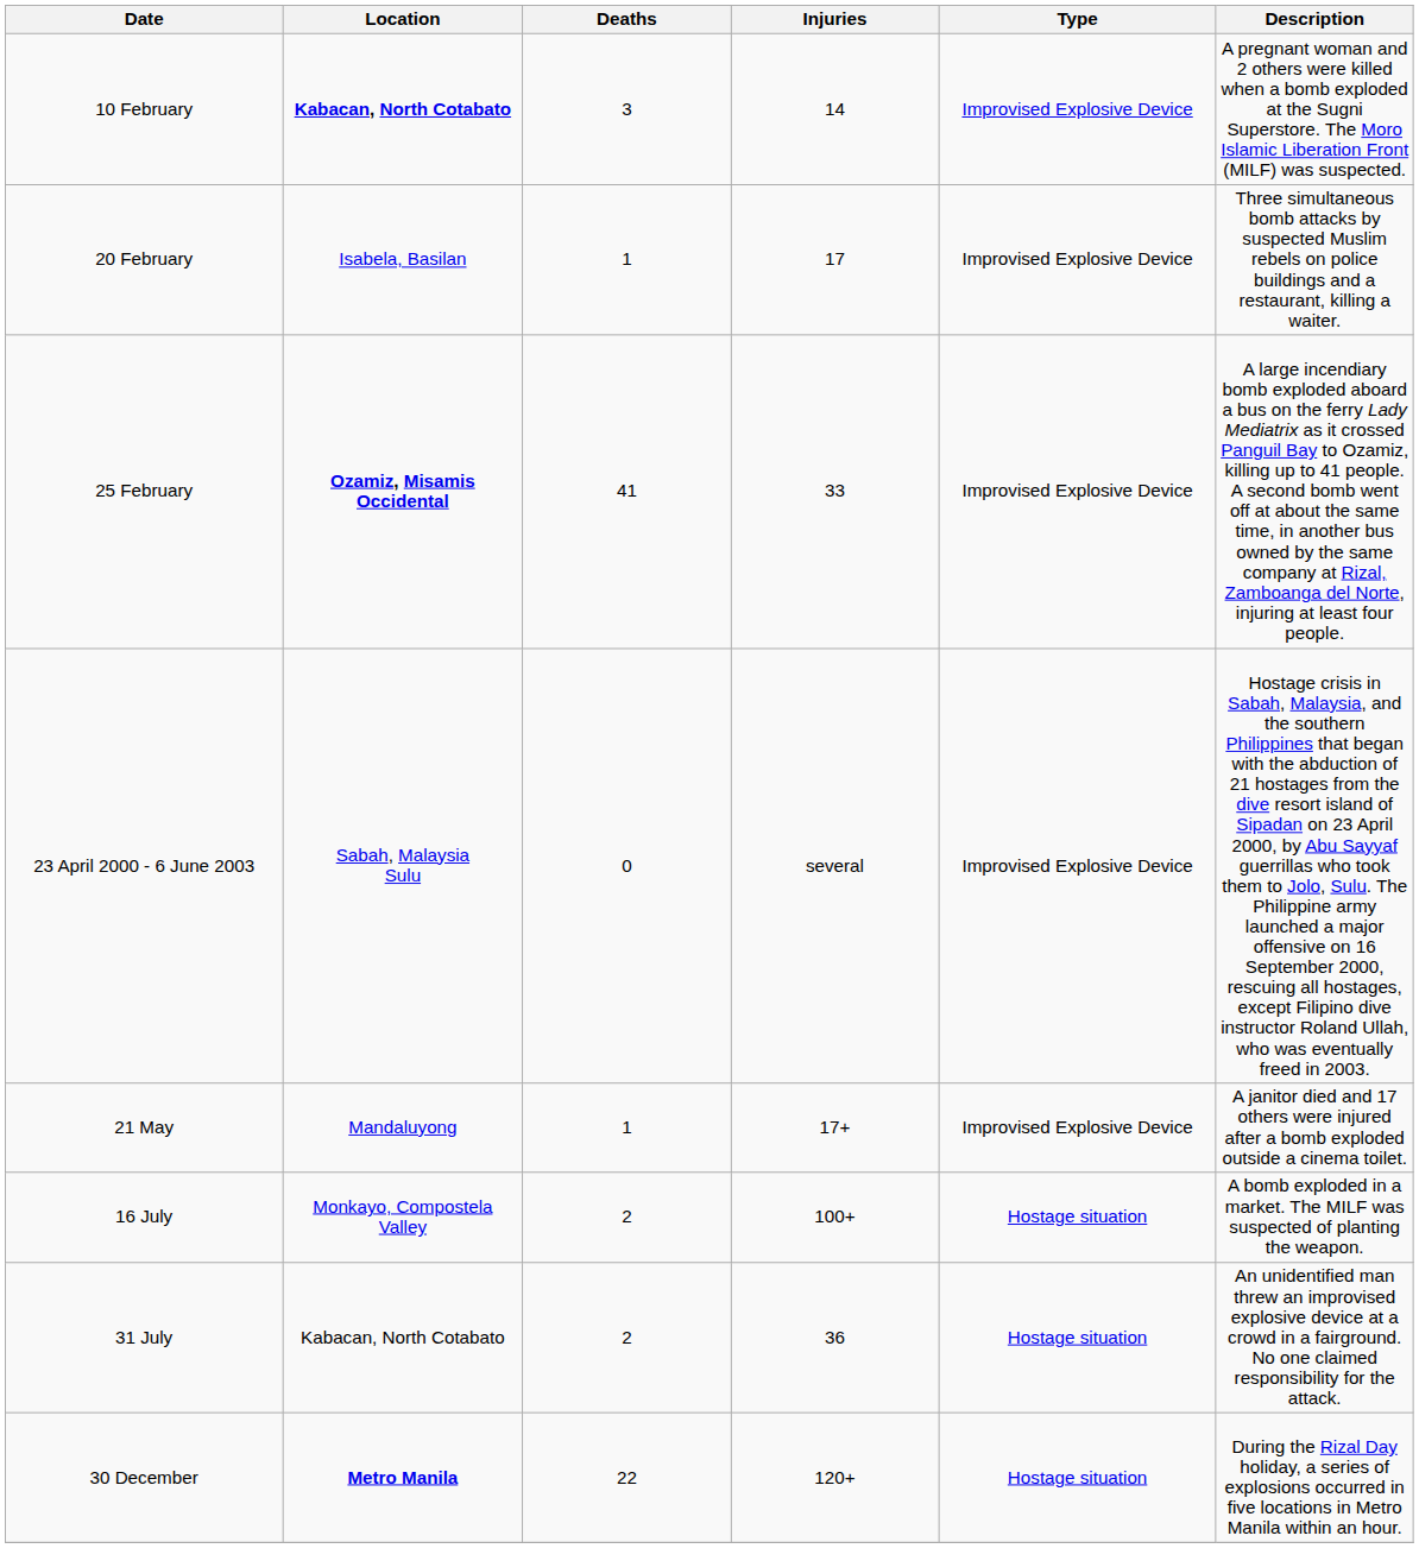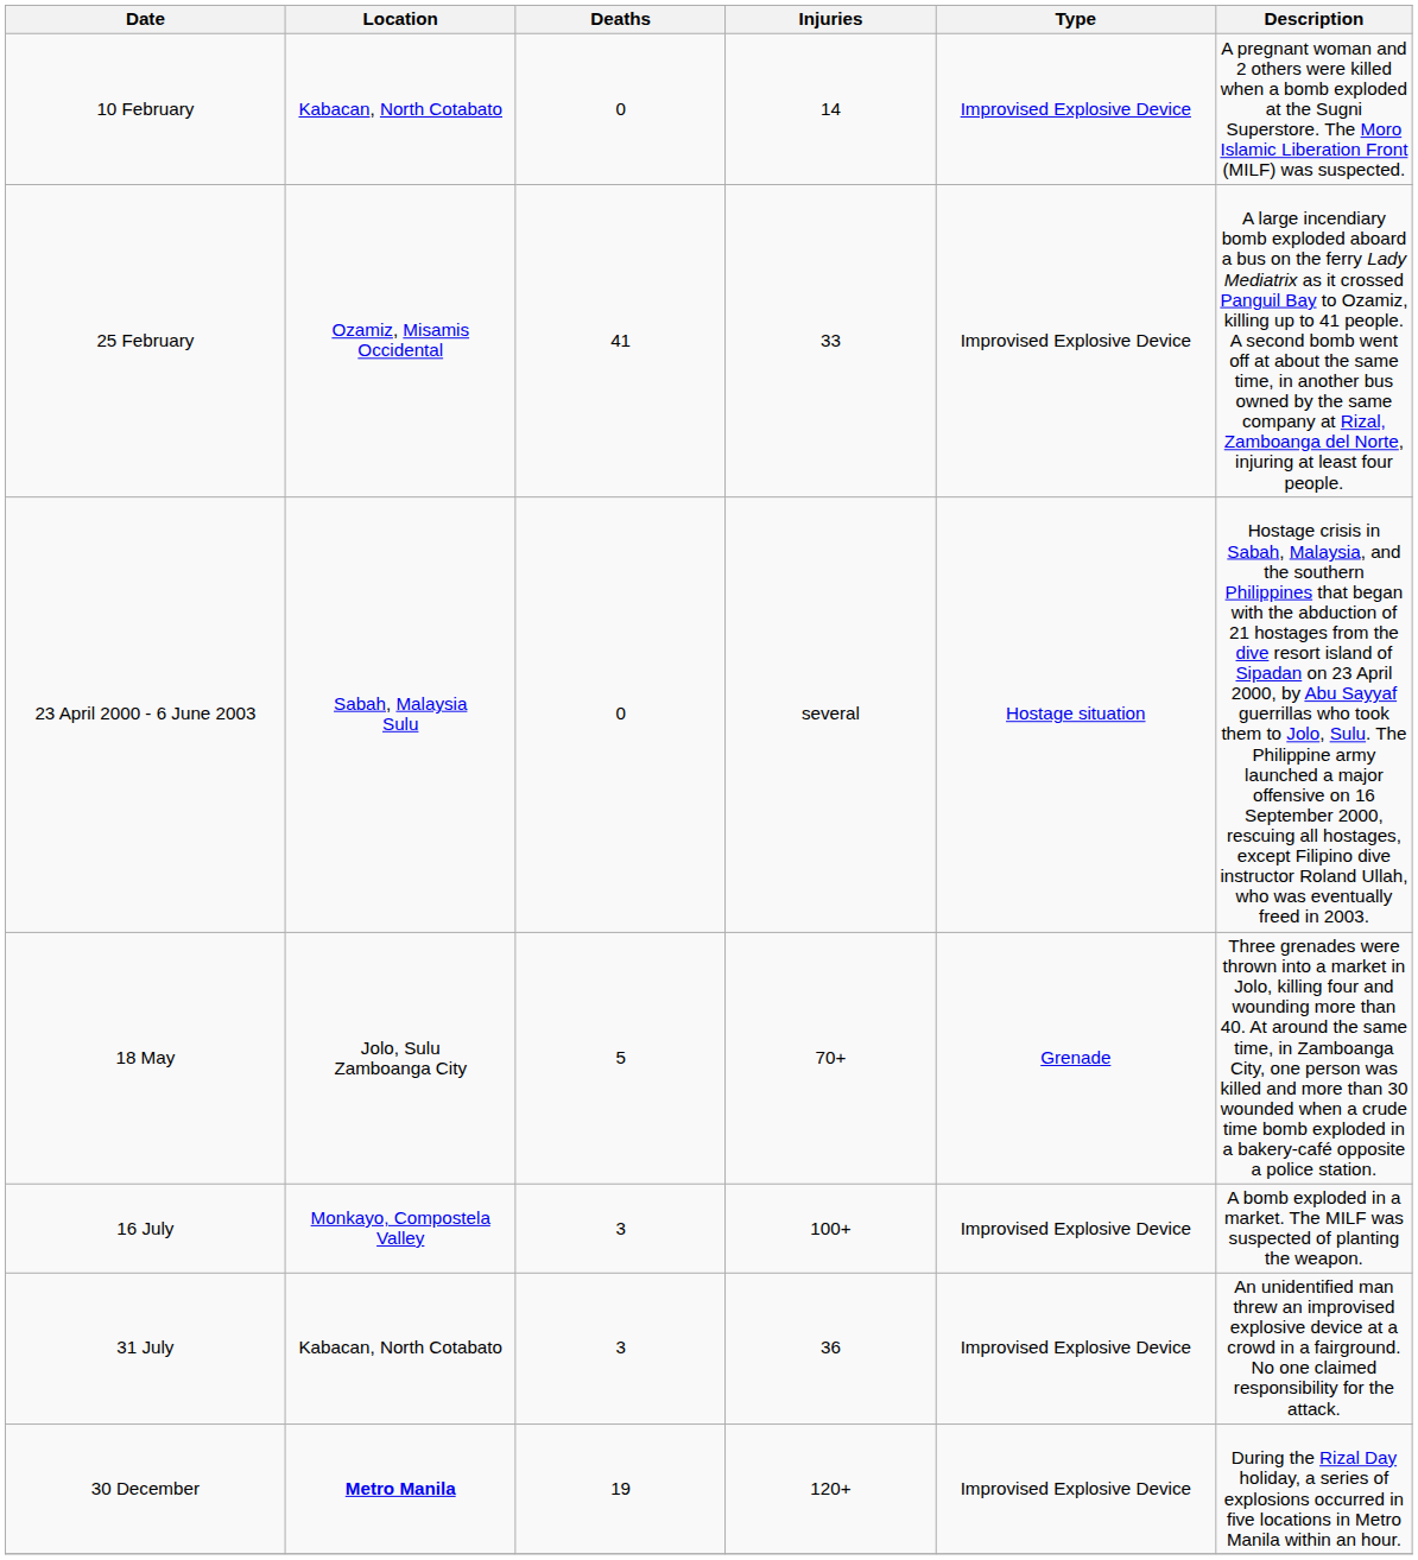10 February | Location: bold -> normal
10 February | Deaths: 3 -> 0
- row: 20 February | Isabela, Basilan | 1 | 17 | Improvised Explosive Device | Three simultaneous bomb attacks by suspected Muslim rebels on police buildings and a restaurant, killing a waiter.
25 February | Location: bold -> normal
23 April 2000 - 6 June 2003 | Type: Improvised Explosive Device -> Hostage situation
+ row: 18 May | Jolo, Sulu Zamboanga City | 5 | 70+ | Grenade | Three grenades were thrown into a market in Jolo, killing four and wounding more than 40. At around the same time, in Zamboanga City, one person was killed and more than 30 wounded when a crude time bomb exploded in a bakery-café opposite a police station.
- row: 21 May | Mandaluyong | 1 | 17+ | Improvised Explosive Device | A janitor died and 17 others were injured after a bomb exploded outside a cinema toilet.
16 July | Deaths: 2 -> 3
16 July | Type: Hostage situation -> Improvised Explosive Device
31 July | Deaths: 2 -> 3
31 July | Type: Hostage situation -> Improvised Explosive Device
30 December | Deaths: 22 -> 19
30 December | Type: Hostage situation -> Improvised Explosive Device
